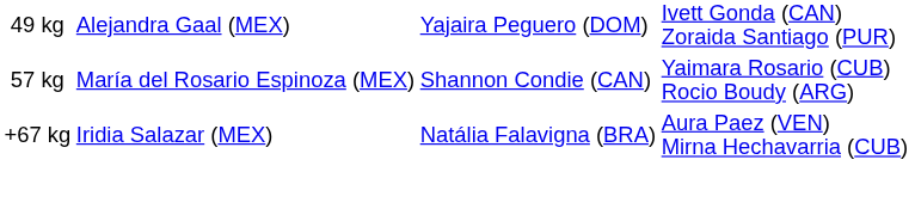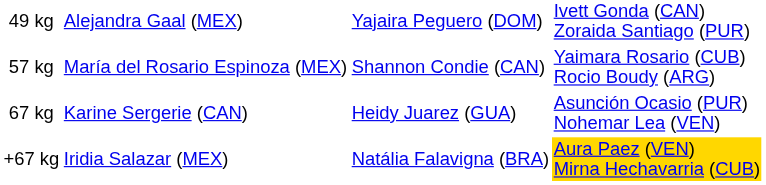+ row: 67 kg | Karine Sergerie (CAN) | Heidy Juarez (GUA) | Asunción Ocasio (PUR) Nohemar Lea (VEN)
+67 kg | column 4: no background -> gold background
